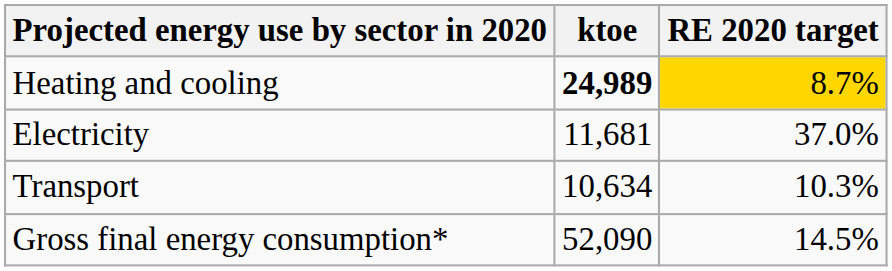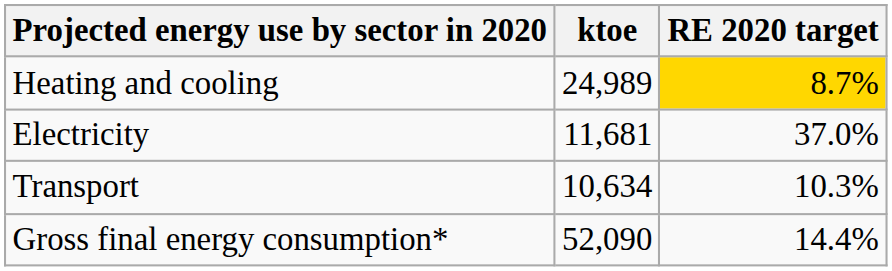Heating and cooling | ktoe: bold -> normal
Gross final energy consumption* | RE 2020 target: 14.5% -> 14.4%
